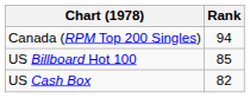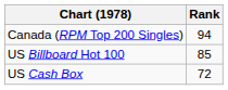US Cash Box | Rank: 82 -> 72
